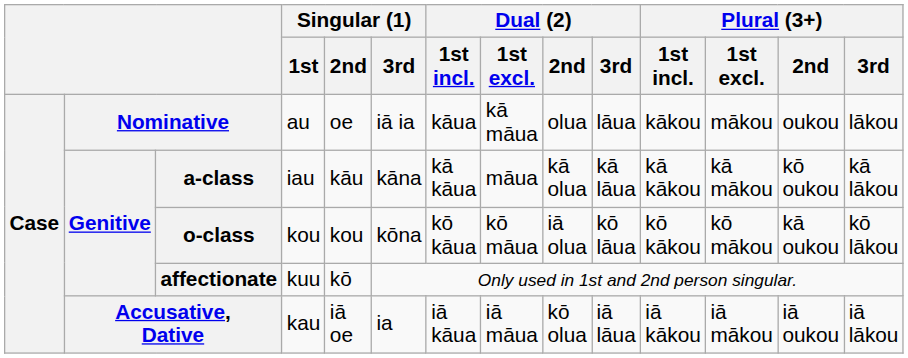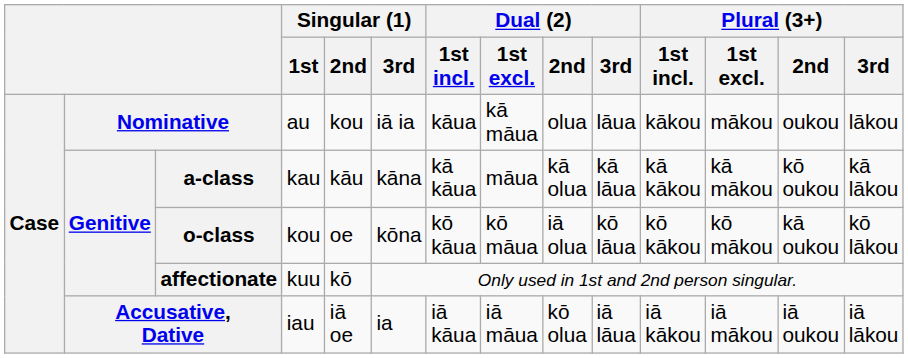Nominative | Singular (1) / 2nd: oe -> kou
a-class | Singular (1) / 1st: iau -> kau
o-class | Singular (1) / 2nd: kou -> oe
Accusative, Dative | Singular (1) / 1st: kau -> iau
